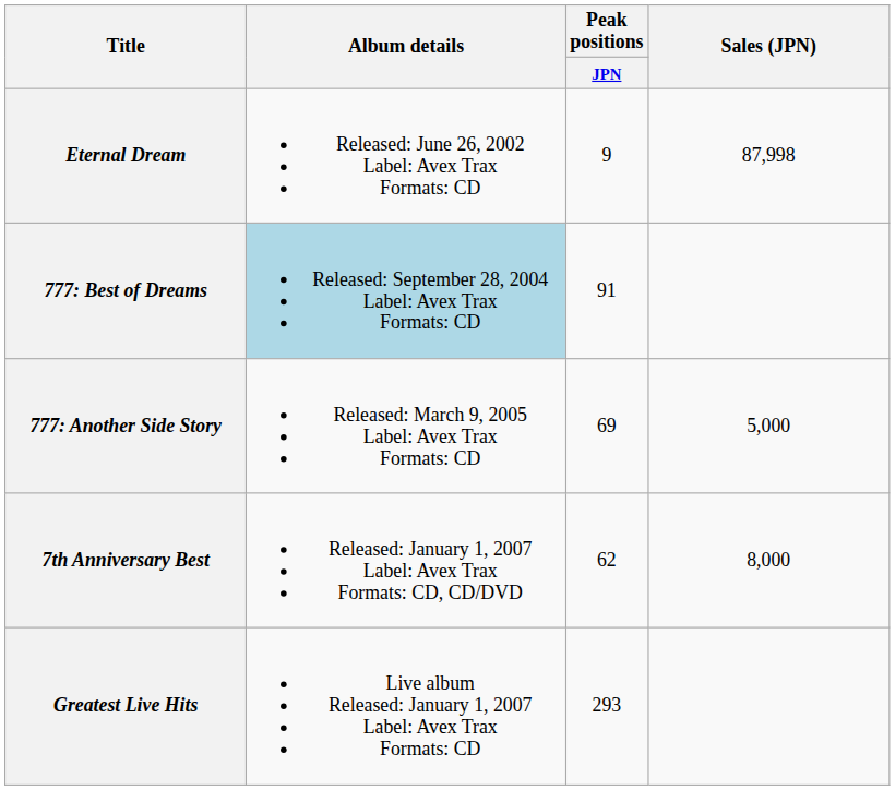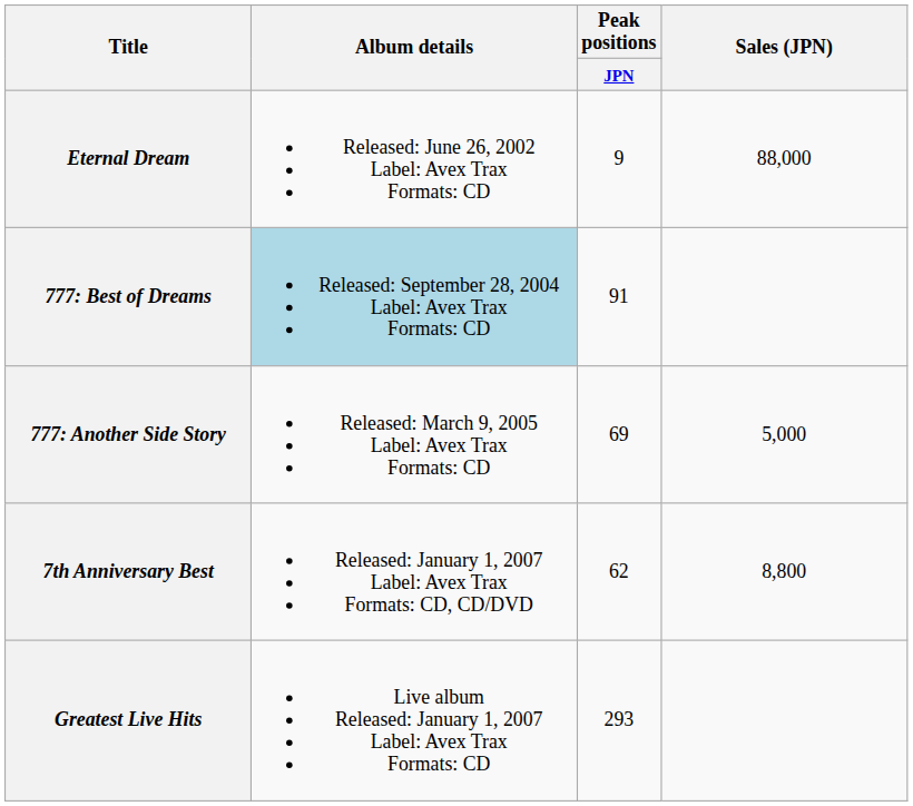Eternal Dream | Sales (JPN): 87,998 -> 88,000
7th Anniversary Best | Sales (JPN): 8,000 -> 8,800
